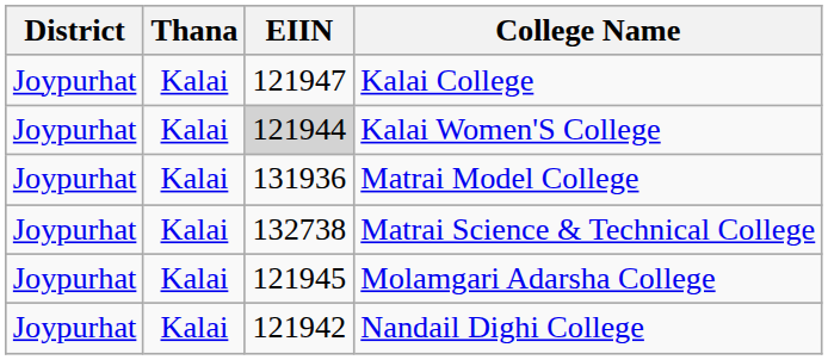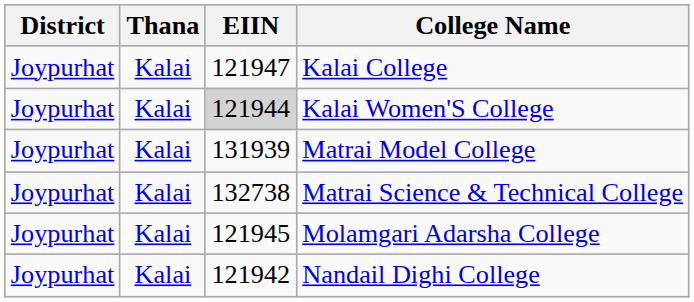Matrai Model College | EIIN: 131936 -> 131939
